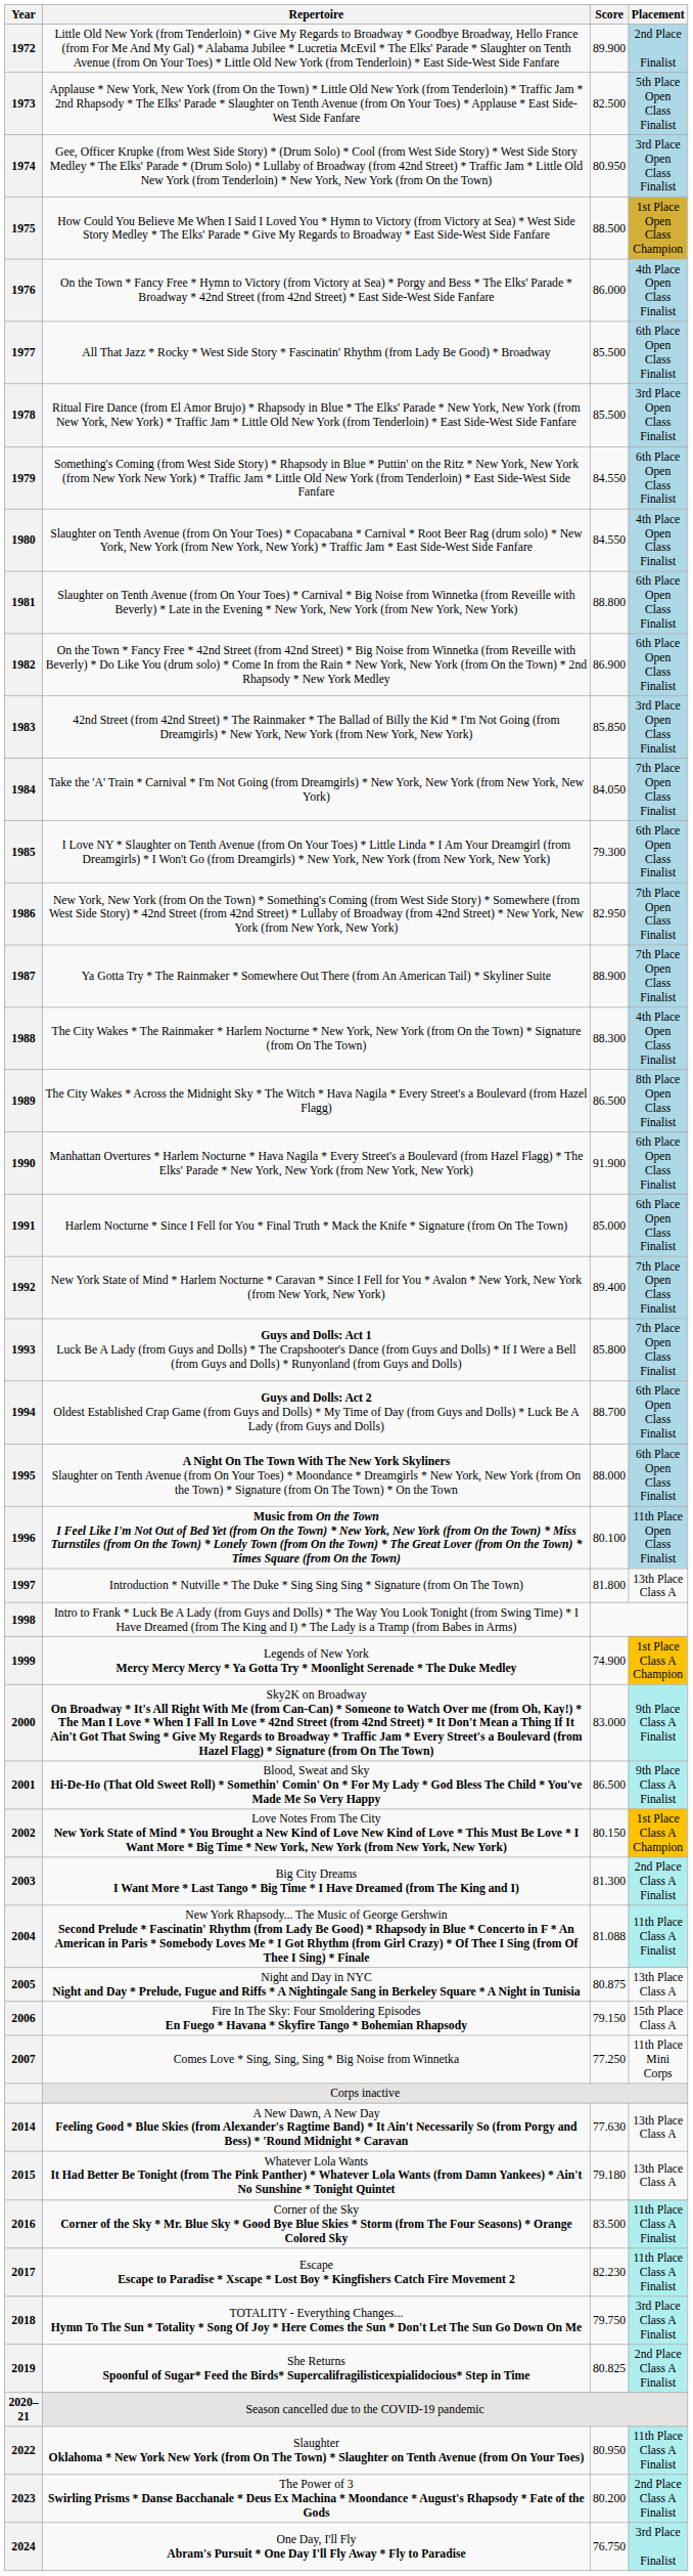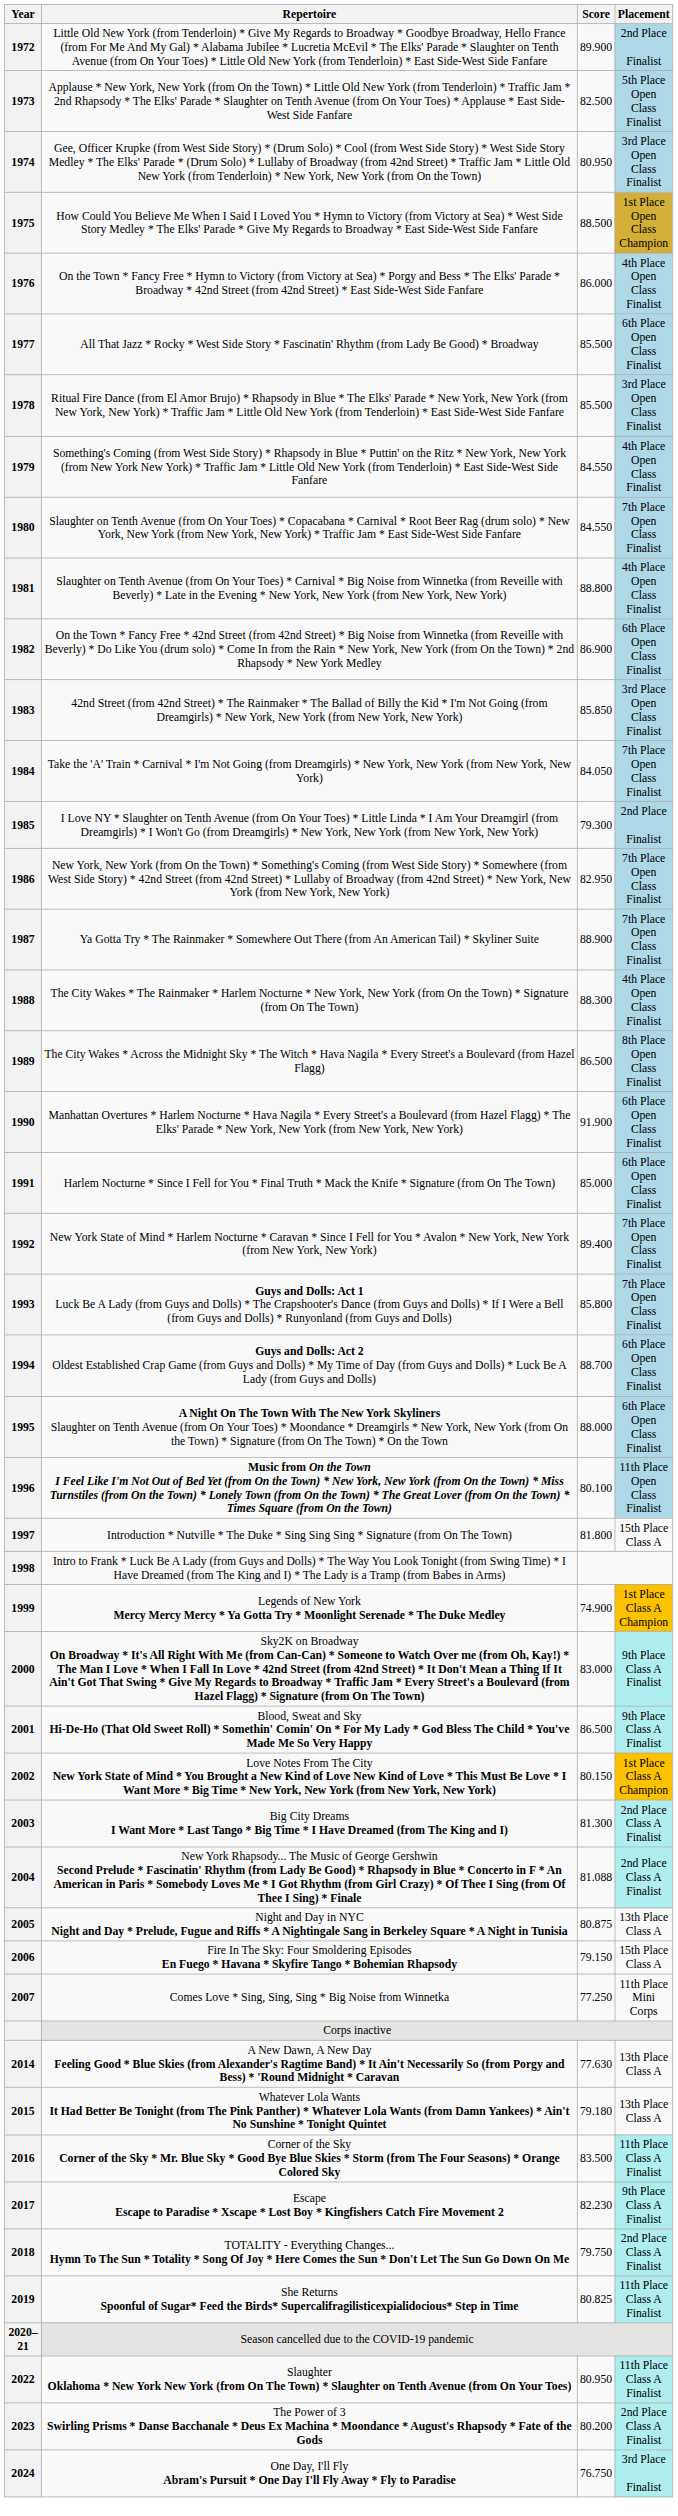1979 | Placement: 6th Place Open Class Finalist -> 4th Place Open Class Finalist
1980 | Placement: 4th Place Open Class Finalist -> 7th Place Open Class Finalist
1981 | Placement: 6th Place Open Class Finalist -> 4th Place Open Class Finalist
1985 | Placement: 6th Place Open Class Finalist -> 2nd Place Finalist
1997 | Placement: 13th Place Class A -> 15th Place Class A
2004 | Placement: 11th Place Class A Finalist -> 2nd Place Class A Finalist
2017 | Placement: 11th Place Class A Finalist -> 9th Place Class A Finalist
2018 | Placement: 3rd Place Class A Finalist -> 2nd Place Class A Finalist
2019 | Placement: 2nd Place Class A Finalist -> 11th Place Class A Finalist
